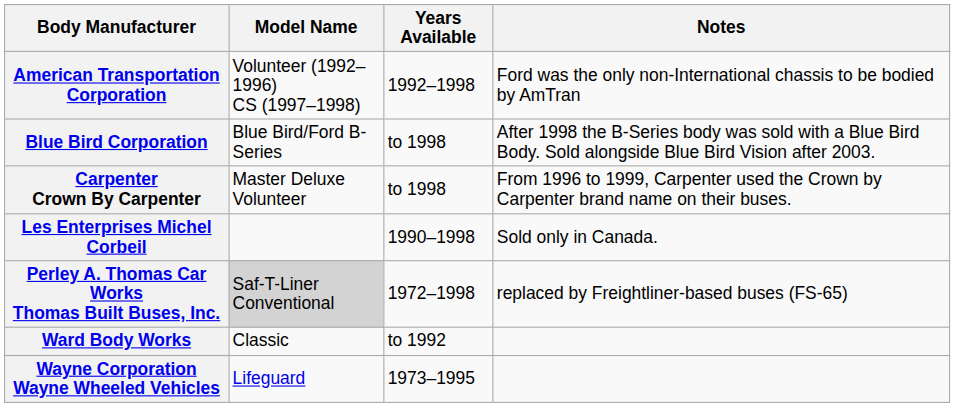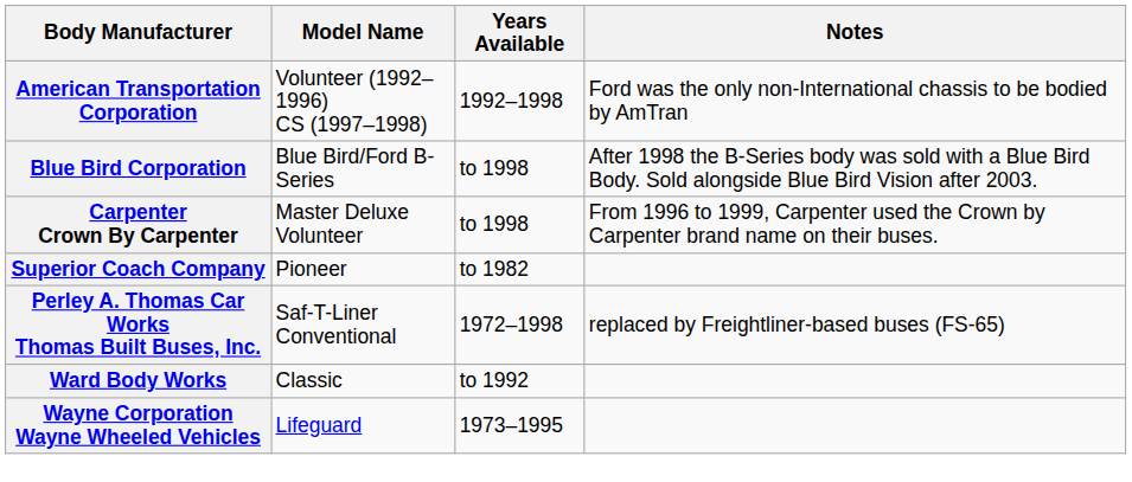- row: Les Enterprises Michel Corbeil | 1990–1998 | Sold only in Canada.
+ row: Superior Coach Company | Pioneer | to 1982
Perley A. Thomas Car Works Thomas Built Buses, Inc. | Model Name: lightgrey background -> no background
